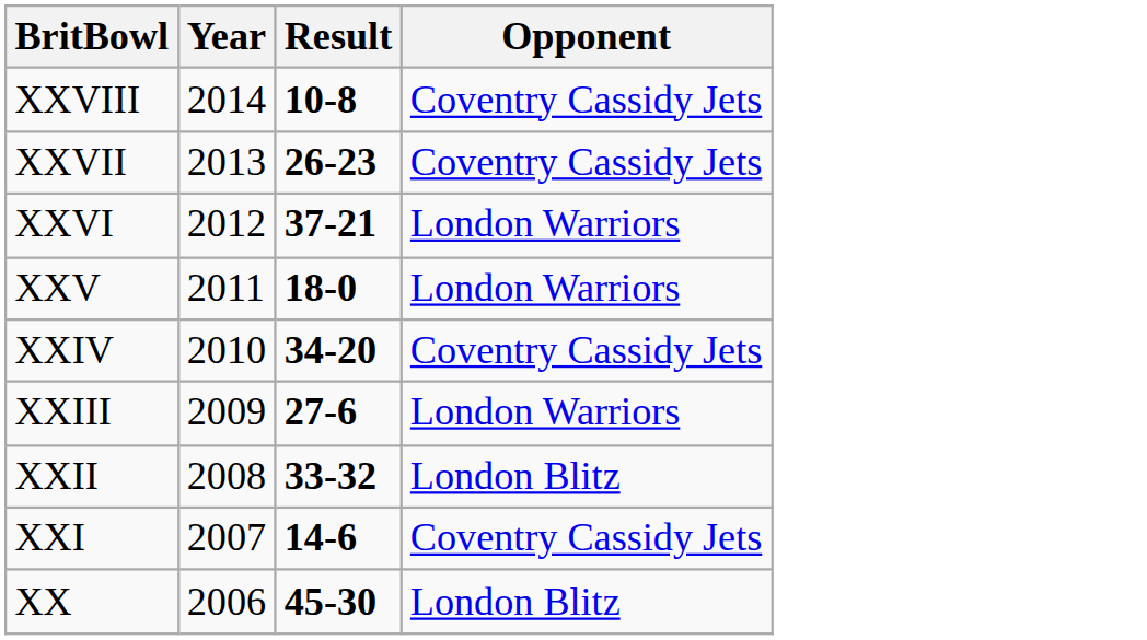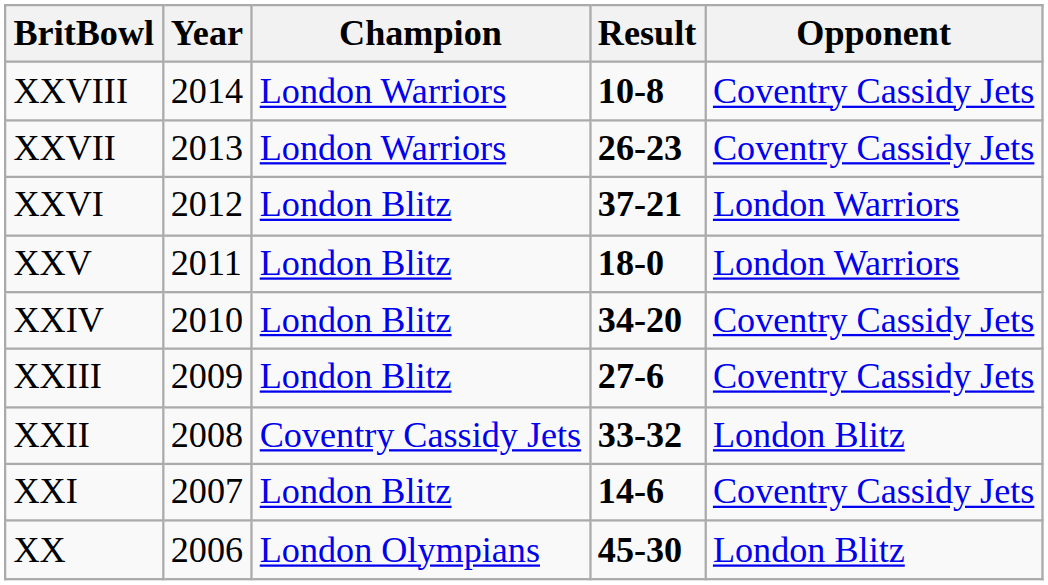+ column: Champion | London Warriors | London Warriors | London Blitz | London Blitz | London Blitz | London Blitz | Coventry Cassidy Jets | London Blitz | London Olympians
XXIII | Opponent: London Warriors -> Coventry Cassidy Jets
